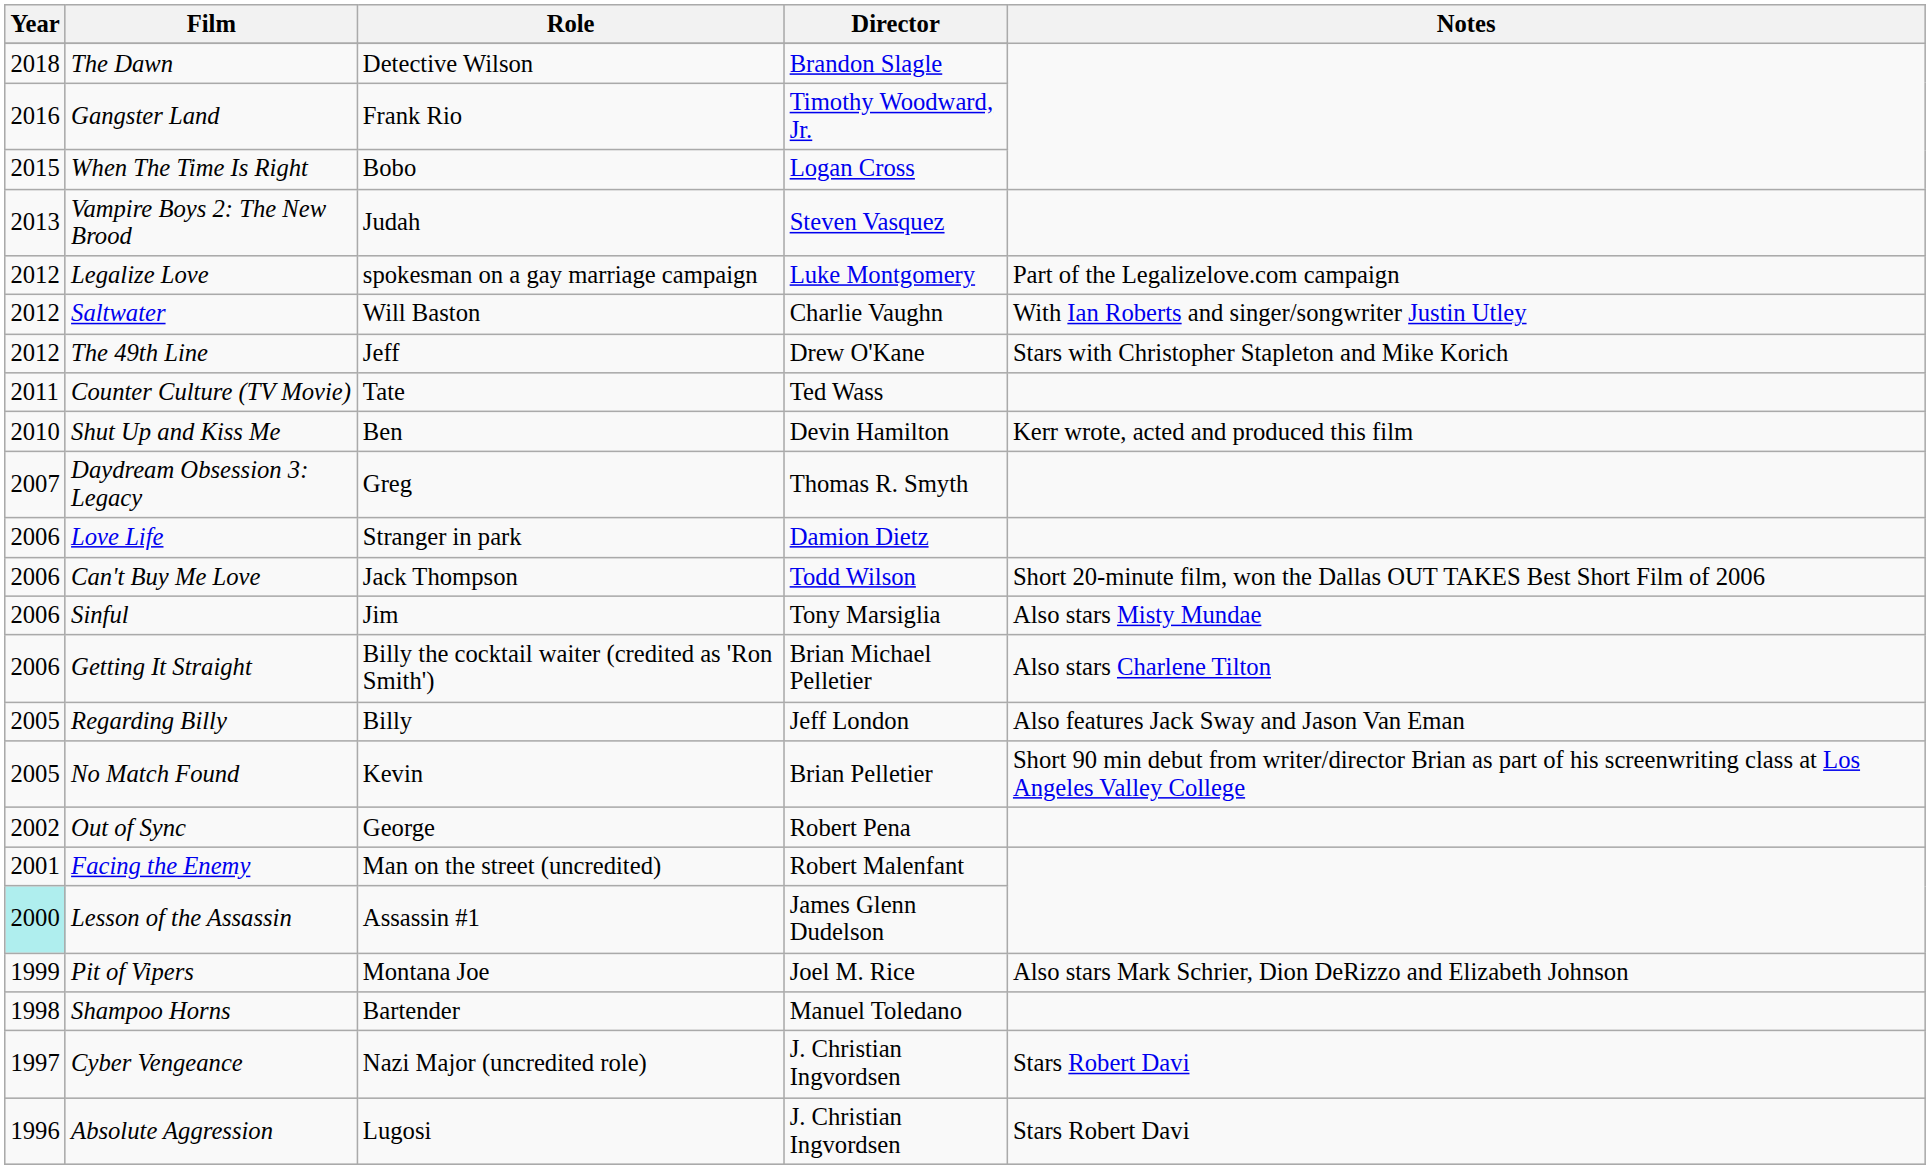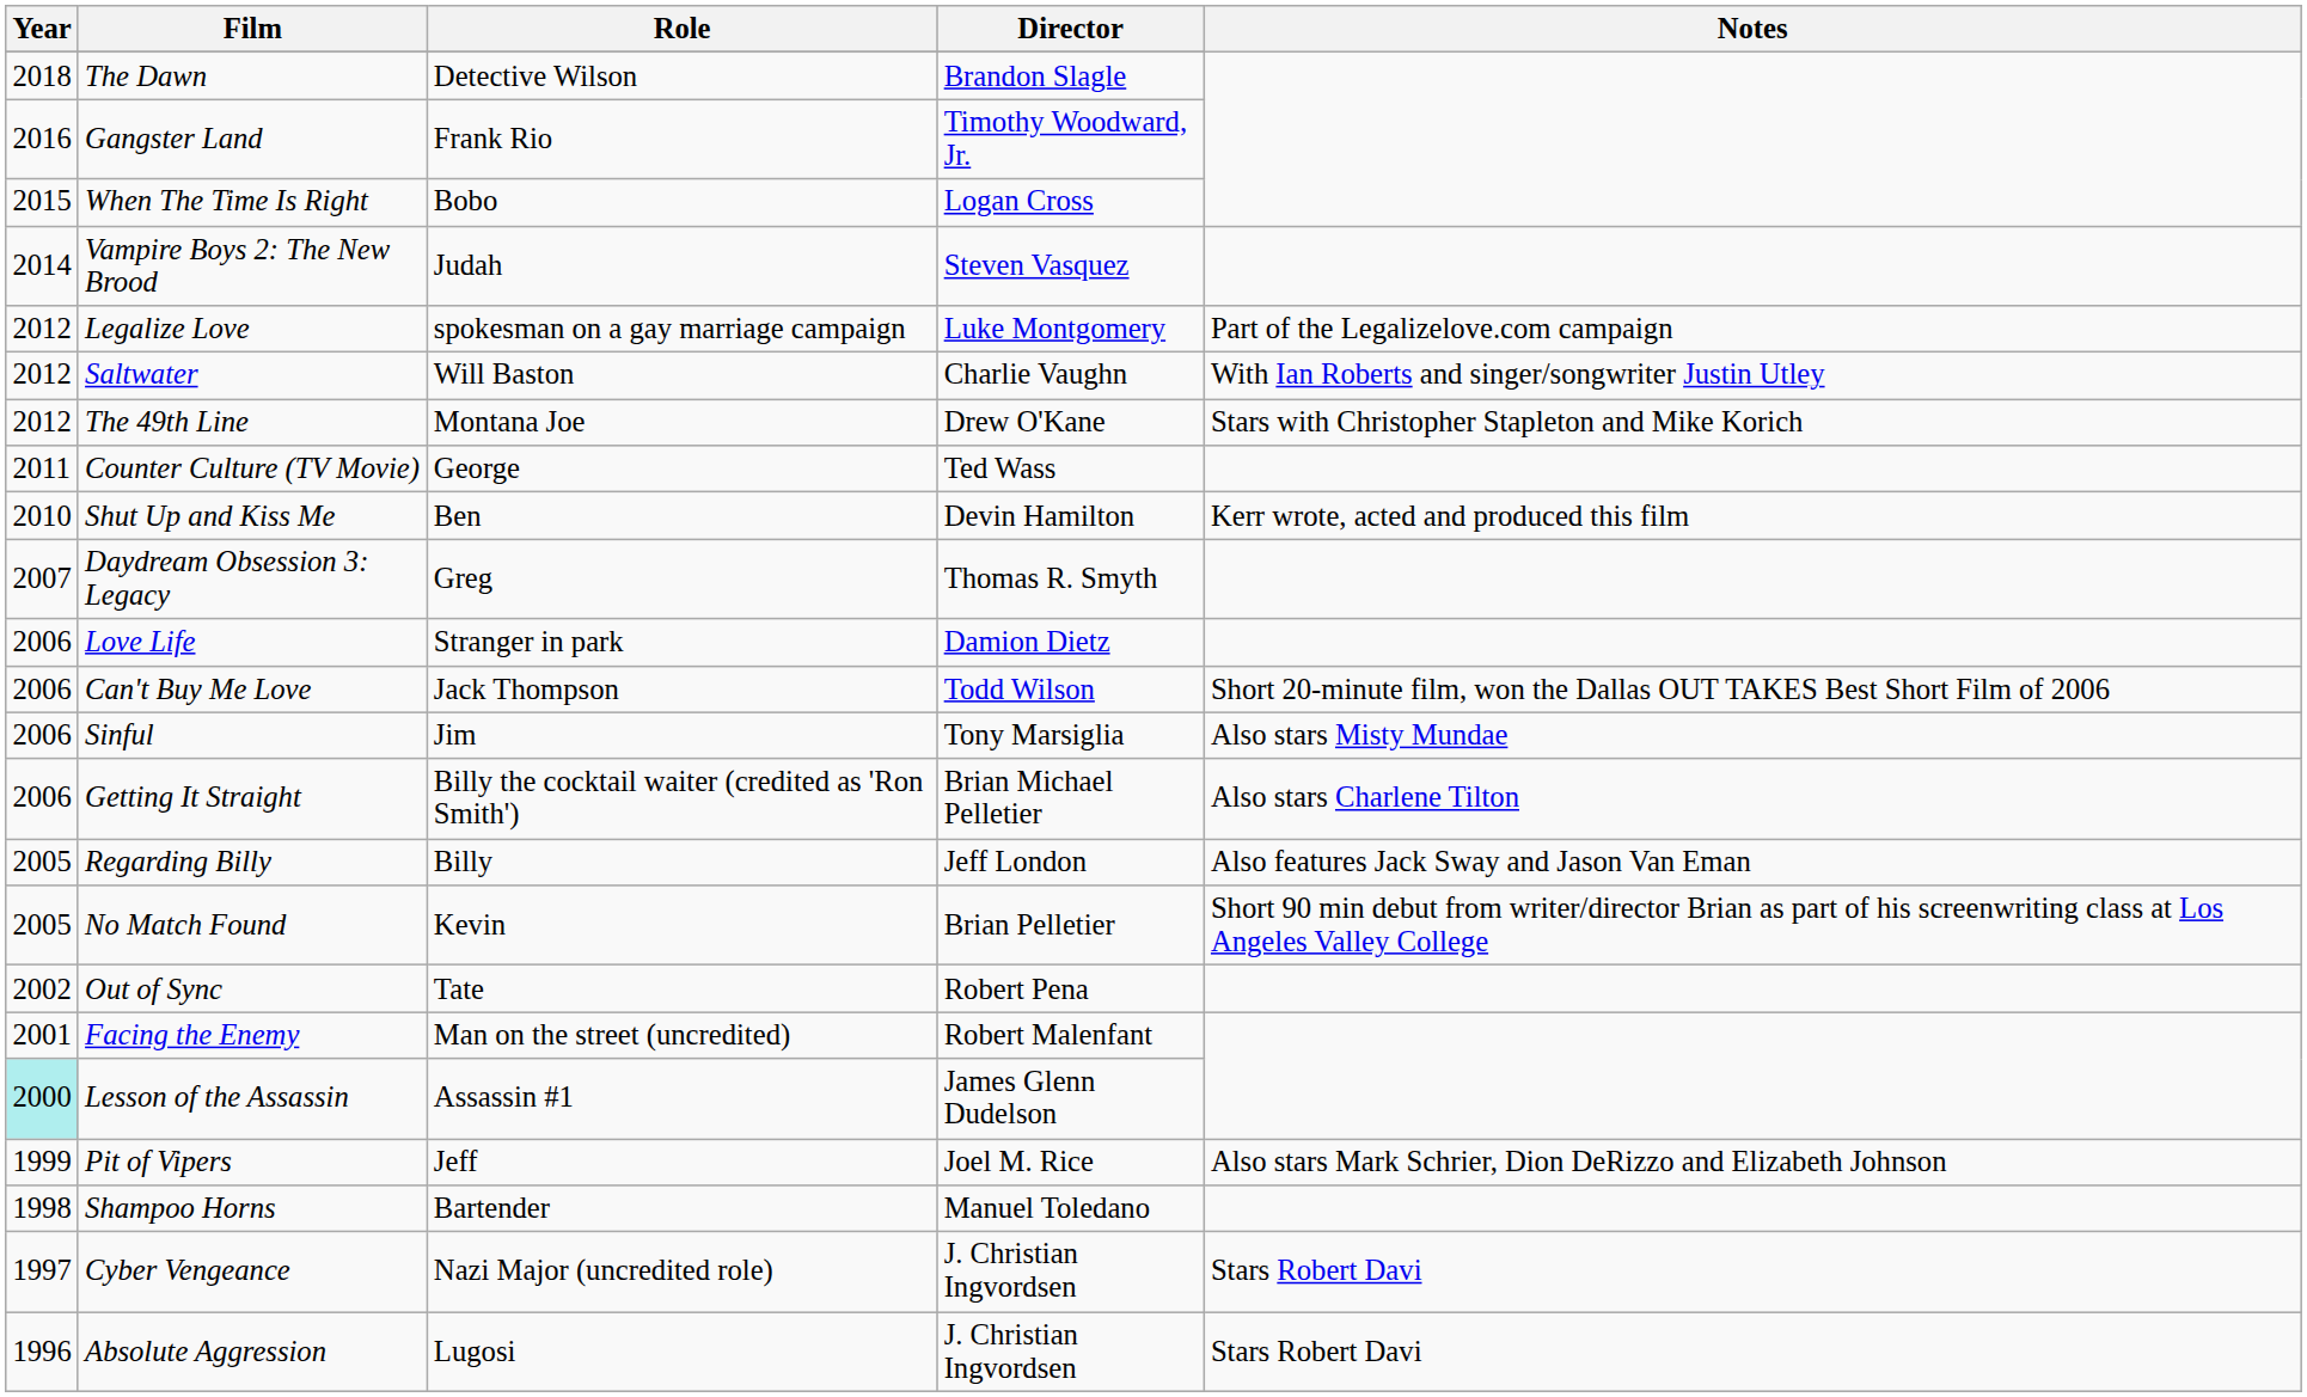Vampire Boys 2: The New Brood | Year: 2013 -> 2014
The 49th Line | Role: Jeff -> Montana Joe
Counter Culture (TV Movie) | Role: Tate -> George
Out of Sync | Role: George -> Tate
Pit of Vipers | Role: Montana Joe -> Jeff
